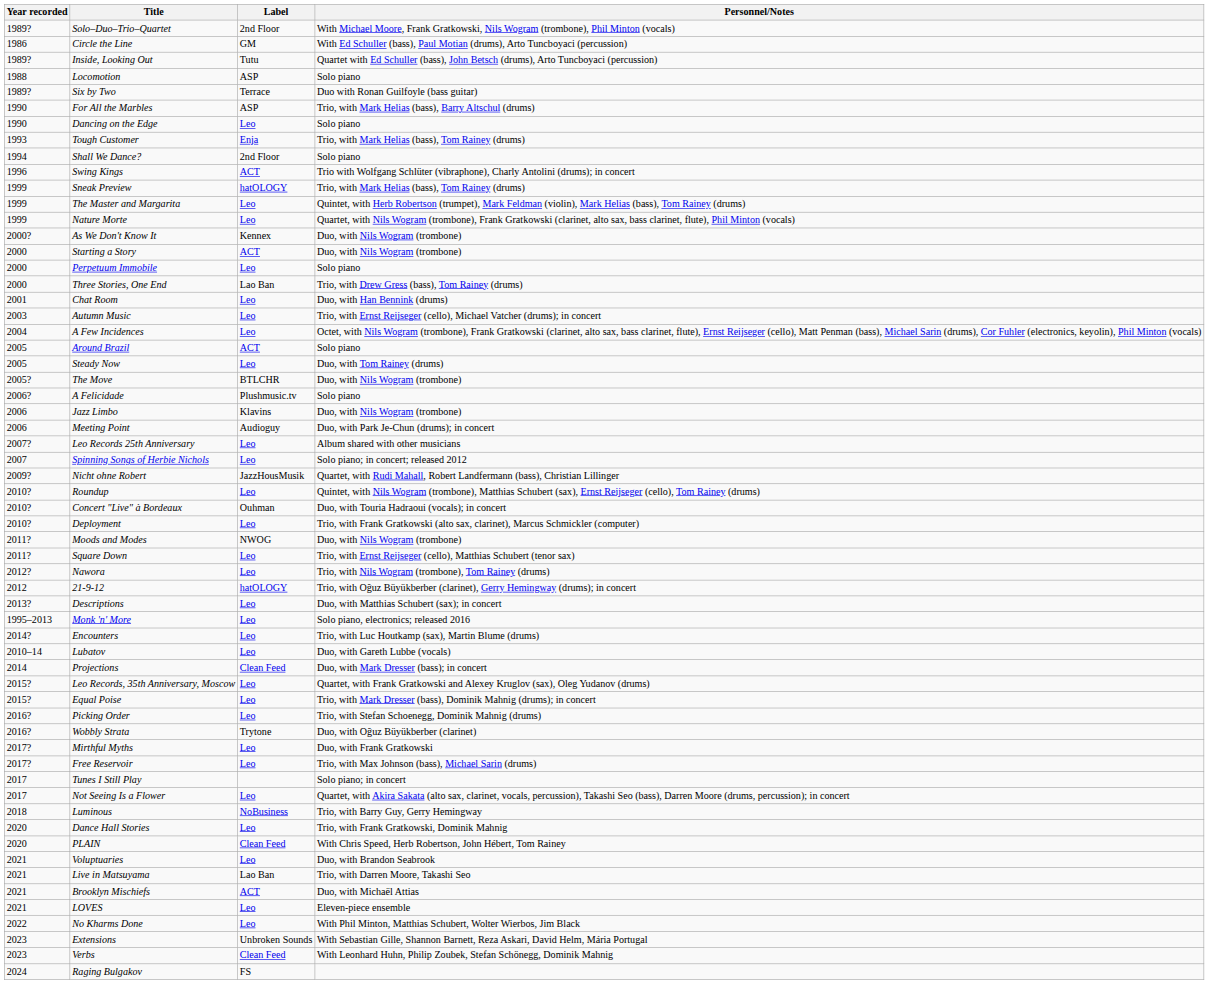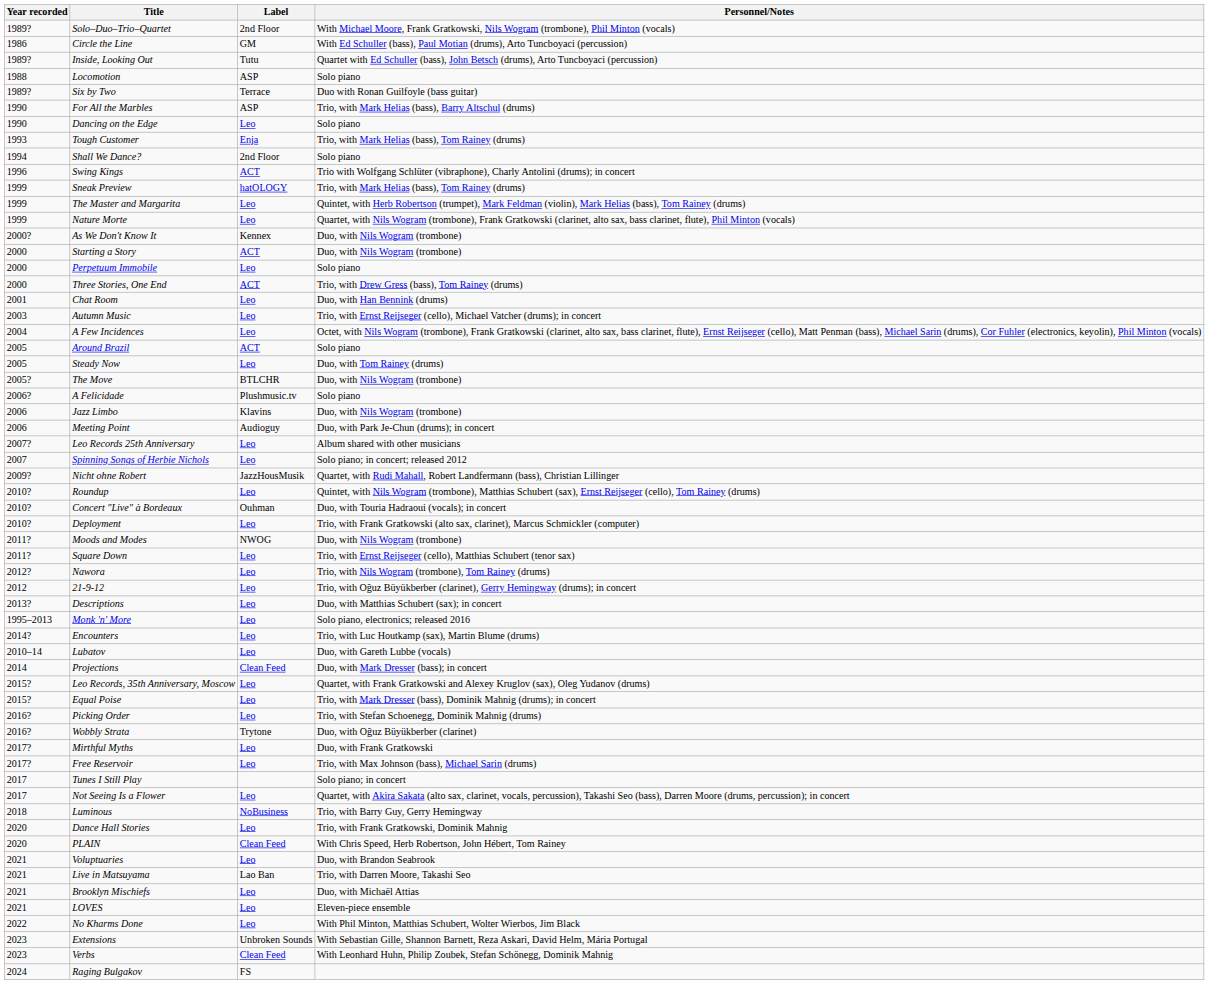Three Stories, One End | Label: Lao Ban -> ACT
21-9-12 | Label: hatOLOGY -> Leo
Brooklyn Mischiefs | Label: ACT -> Leo
